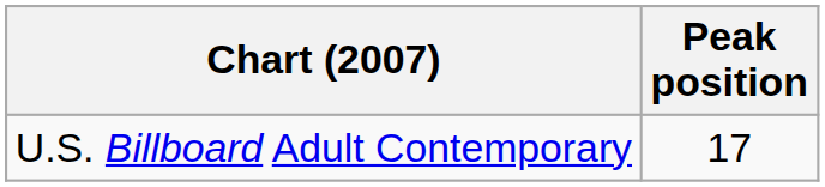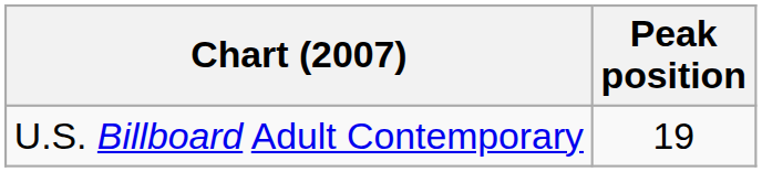U.S. Billboard Adult Contemporary | Peak position: 17 -> 19
